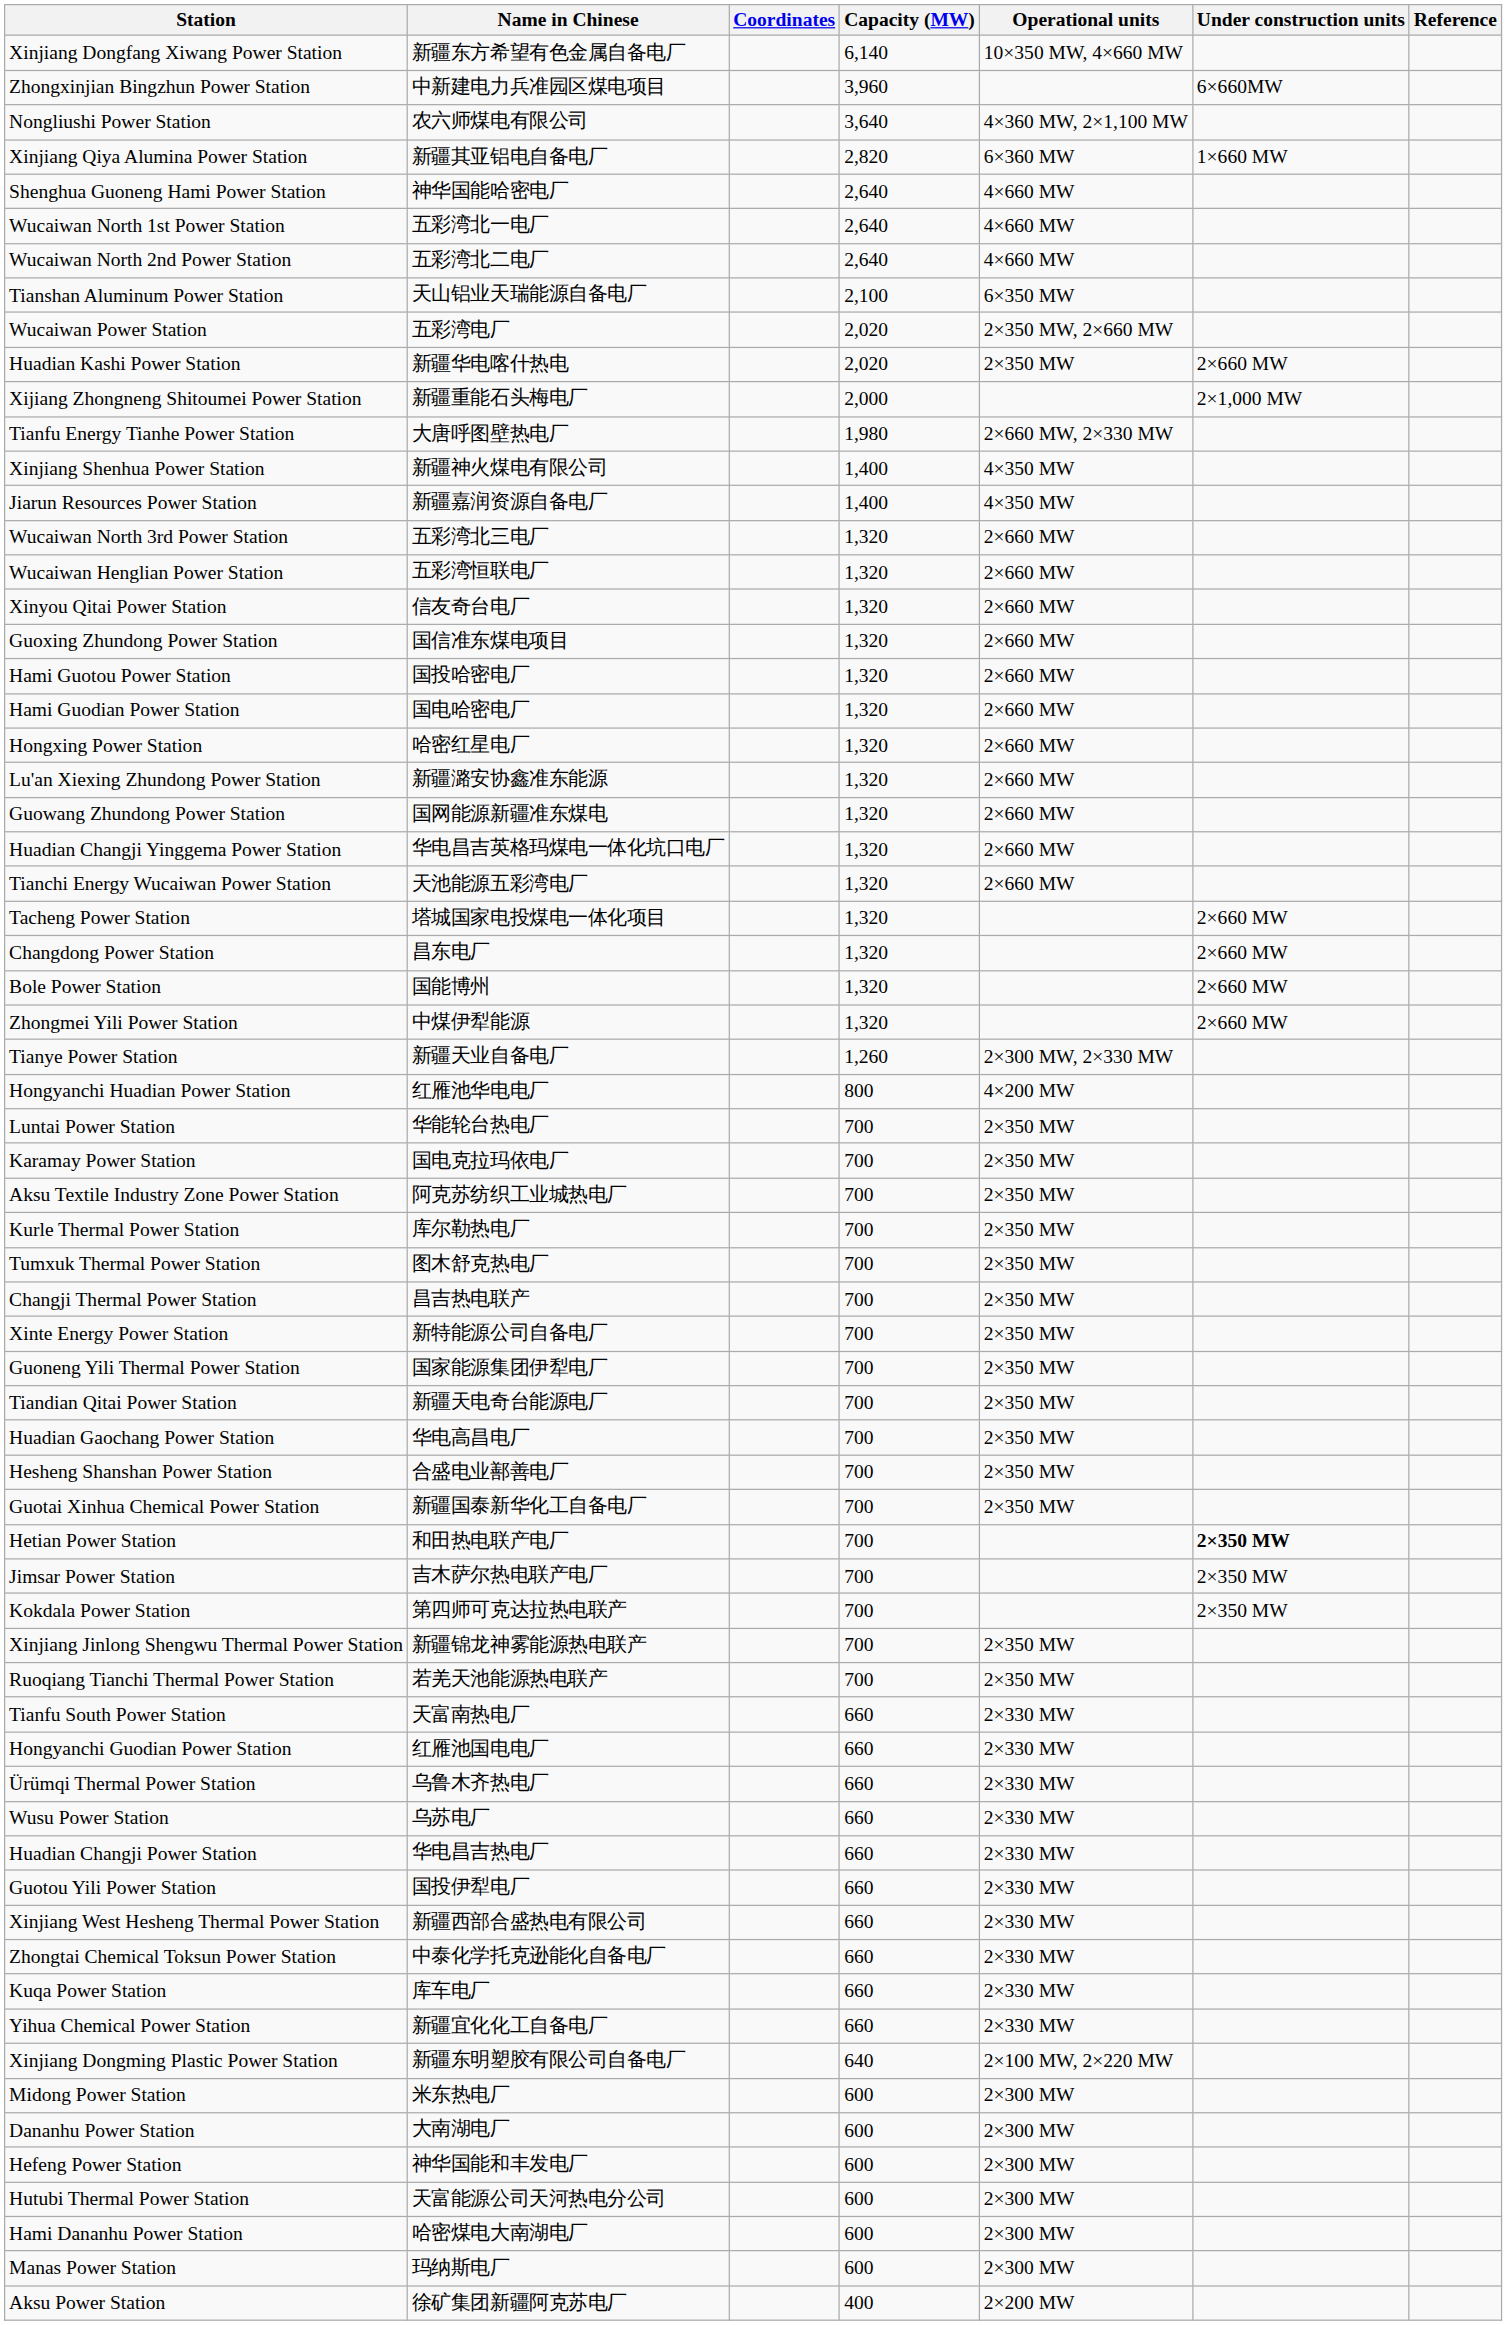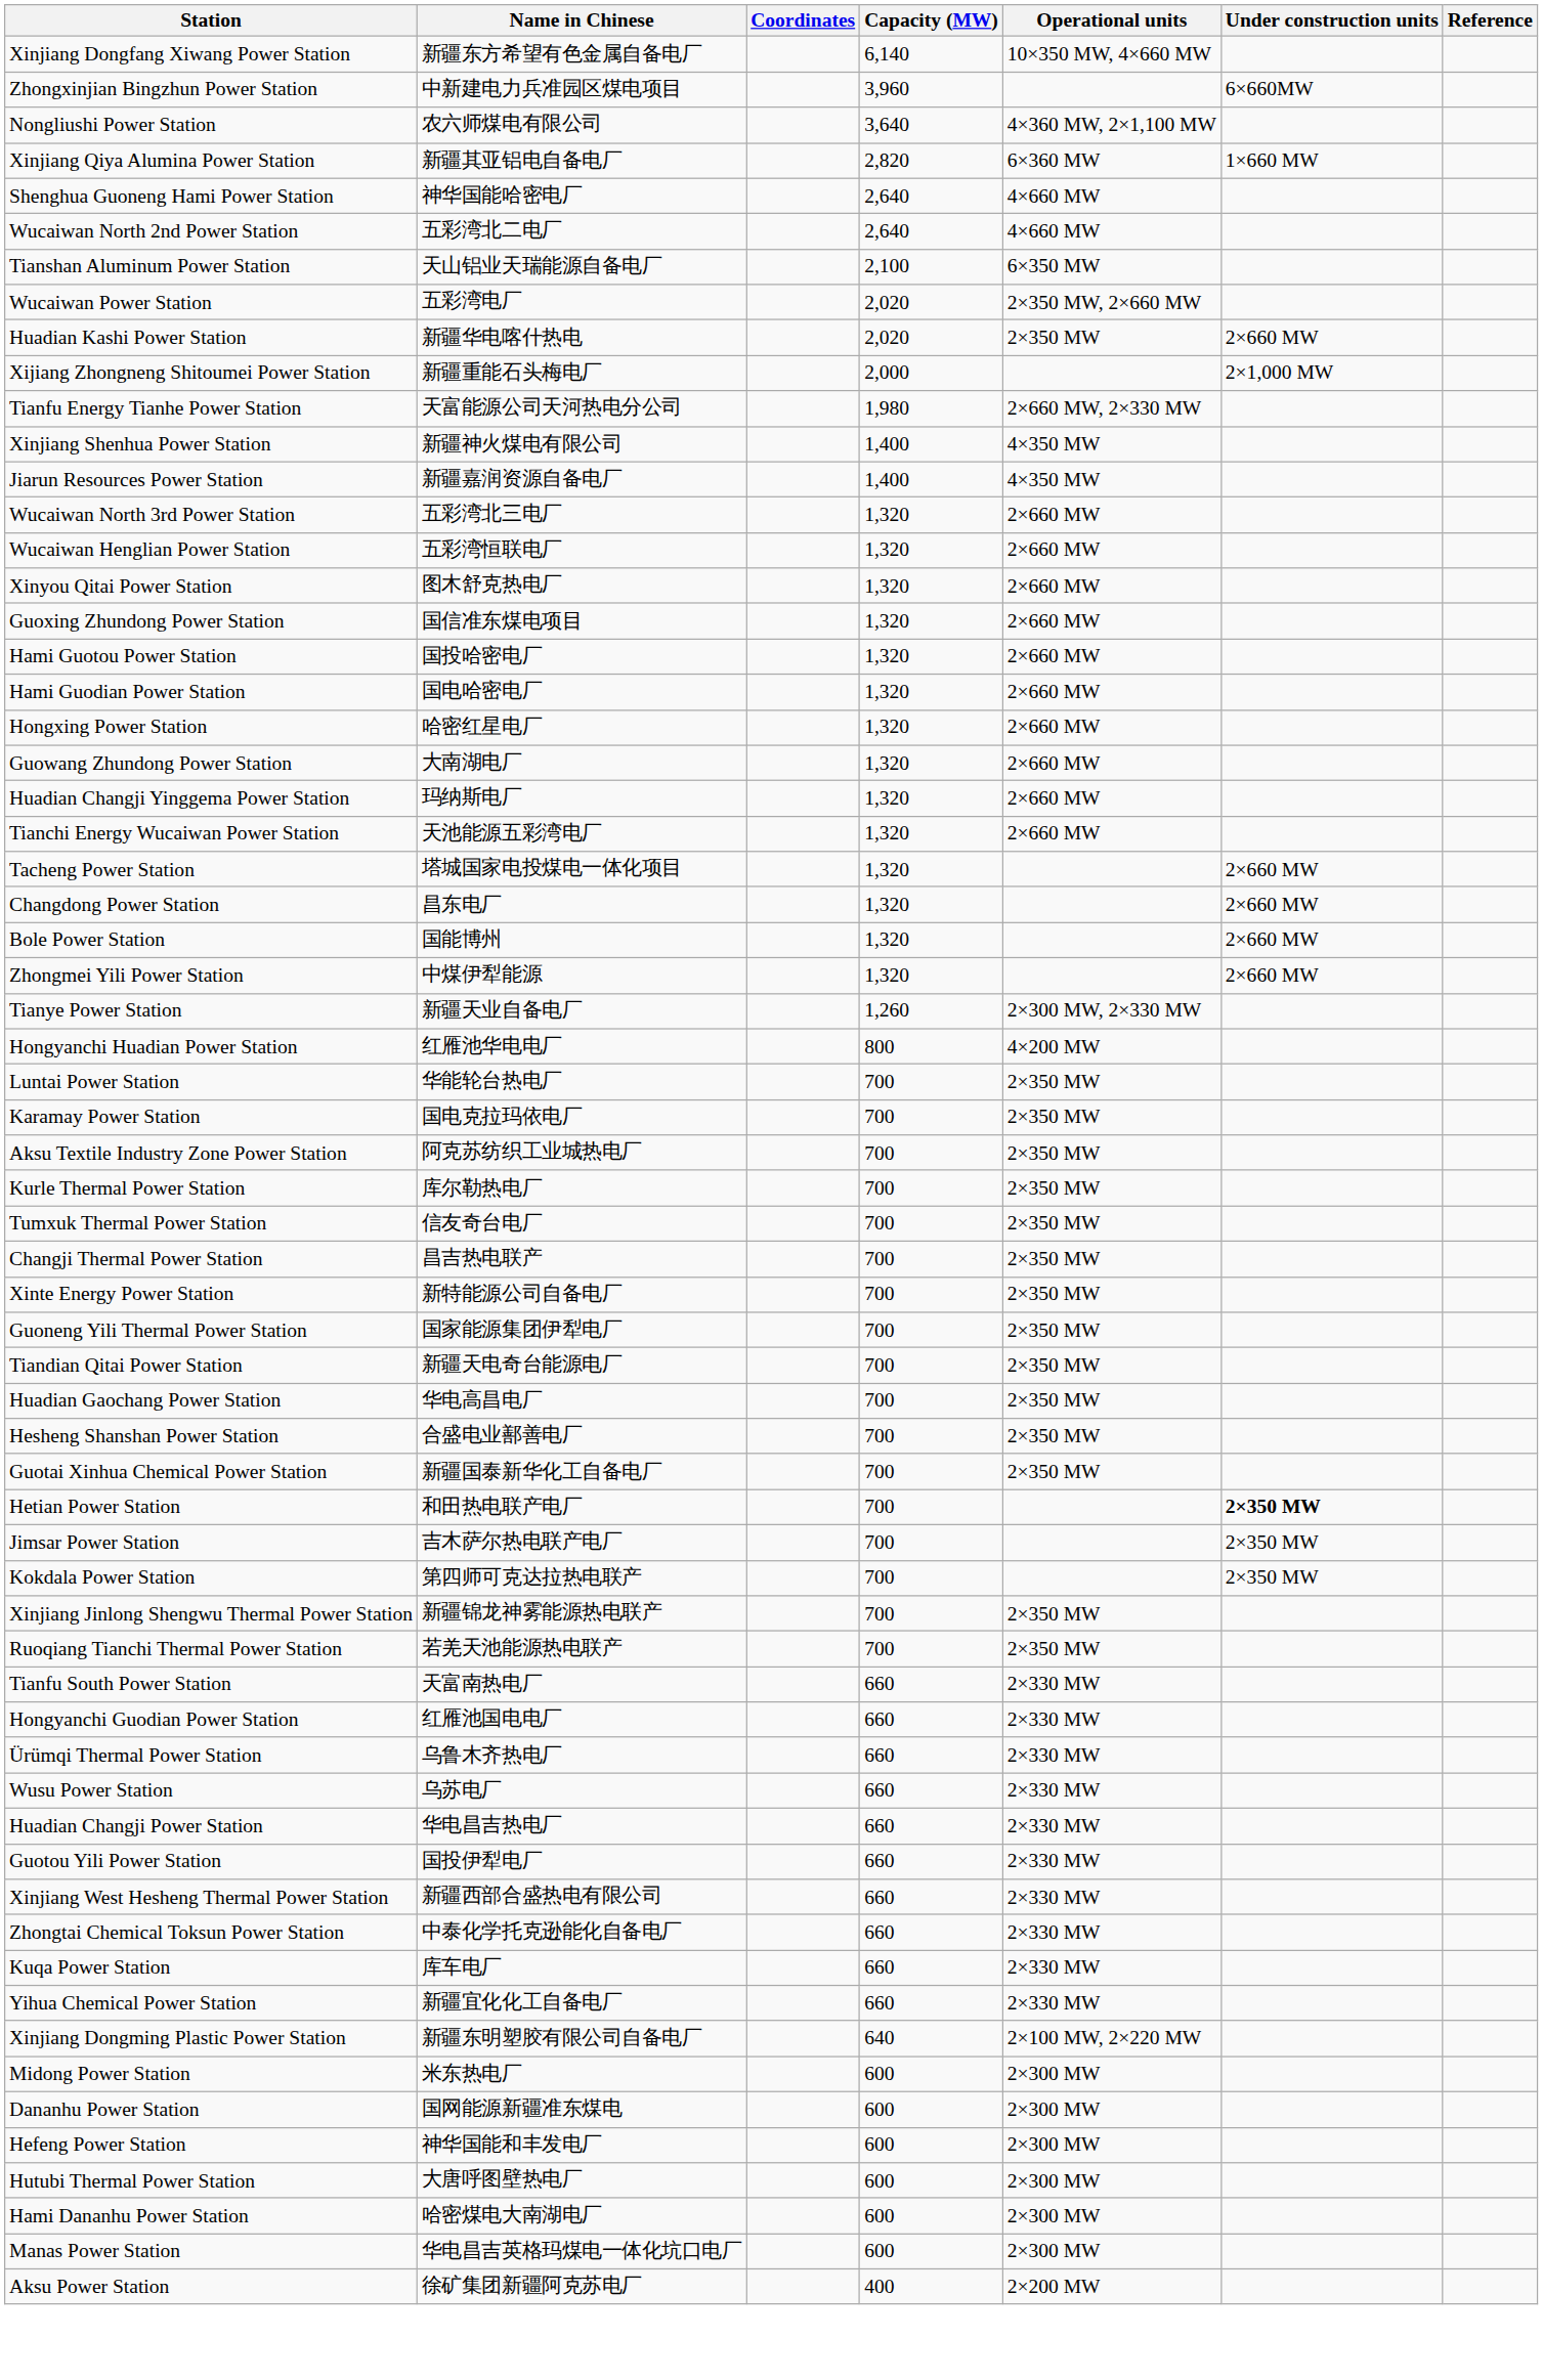- row: Wucaiwan North 1st Power Station | 五彩湾北一电厂 | 2,640 | 4×660 MW
Tianfu Energy Tianhe Power Station | Name in Chinese: 大唐呼图壁热电厂 -> 天富能源公司天河热电分公司
Xinyou Qitai Power Station | Name in Chinese: 信友奇台电厂 -> 图木舒克热电厂
- row: Lu'an Xiexing Zhundong Power Station | 新疆潞安协鑫准东能源 | 1,320 | 2×660 MW
Guowang Zhundong Power Station | Name in Chinese: 国网能源新疆准东煤电 -> 大南湖电厂
Huadian Changji Yinggema Power Station | Name in Chinese: 华电昌吉英格玛煤电一体化坑口电厂 -> 玛纳斯电厂
Tumxuk Thermal Power Station | Name in Chinese: 图木舒克热电厂 -> 信友奇台电厂
Dananhu Power Station | Name in Chinese: 大南湖电厂 -> 国网能源新疆准东煤电
Hutubi Thermal Power Station | Name in Chinese: 天富能源公司天河热电分公司 -> 大唐呼图壁热电厂
Manas Power Station | Name in Chinese: 玛纳斯电厂 -> 华电昌吉英格玛煤电一体化坑口电厂
